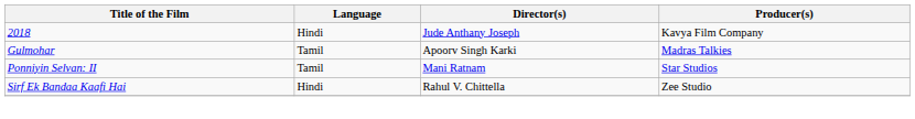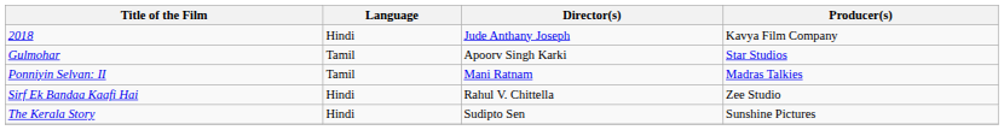Gulmohar | Producer(s): Madras Talkies -> Star Studios
Ponniyin Selvan: II | Producer(s): Star Studios -> Madras Talkies
+ row: The Kerala Story | Hindi | Sudipto Sen | Sunshine Pictures
